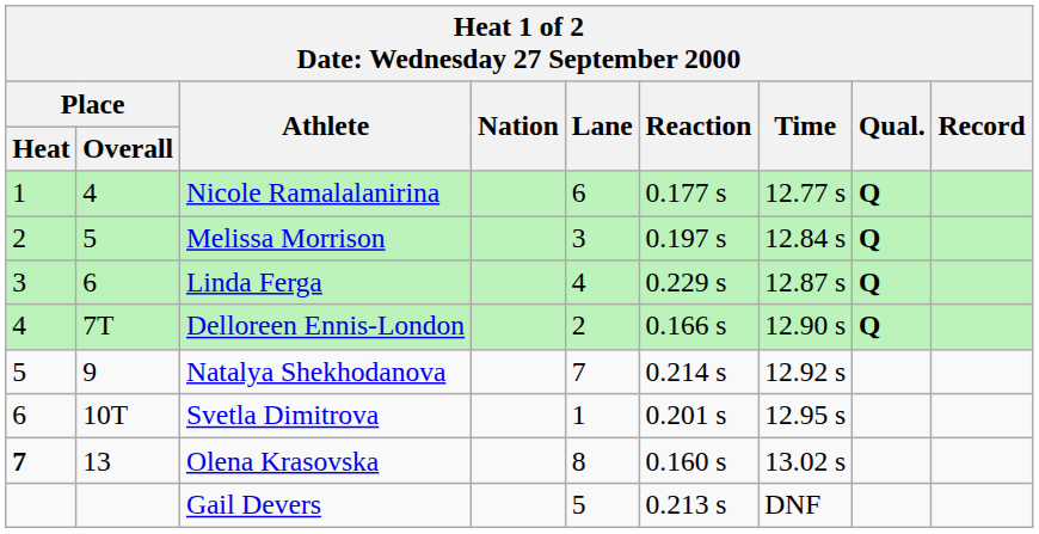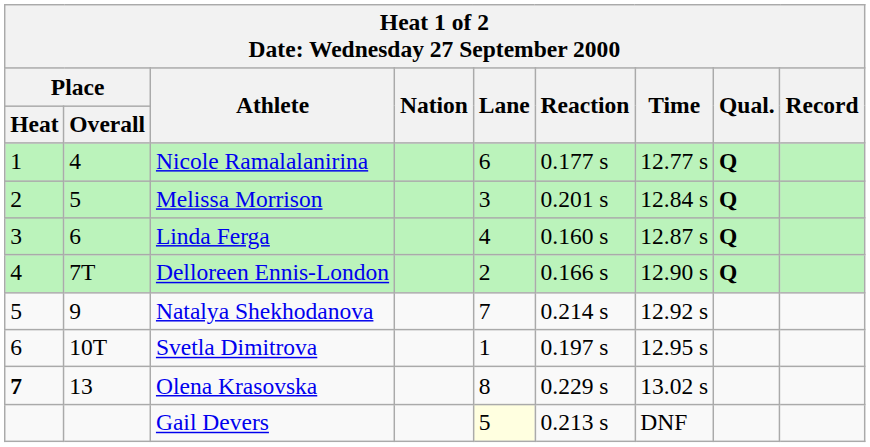Melissa Morrison | Reaction: 0.197 s -> 0.201 s
Linda Ferga | Reaction: 0.229 s -> 0.160 s
Svetla Dimitrova | Reaction: 0.201 s -> 0.197 s
Olena Krasovska | Reaction: 0.160 s -> 0.229 s
Gail Devers | Lane: no background -> lightyellow background
